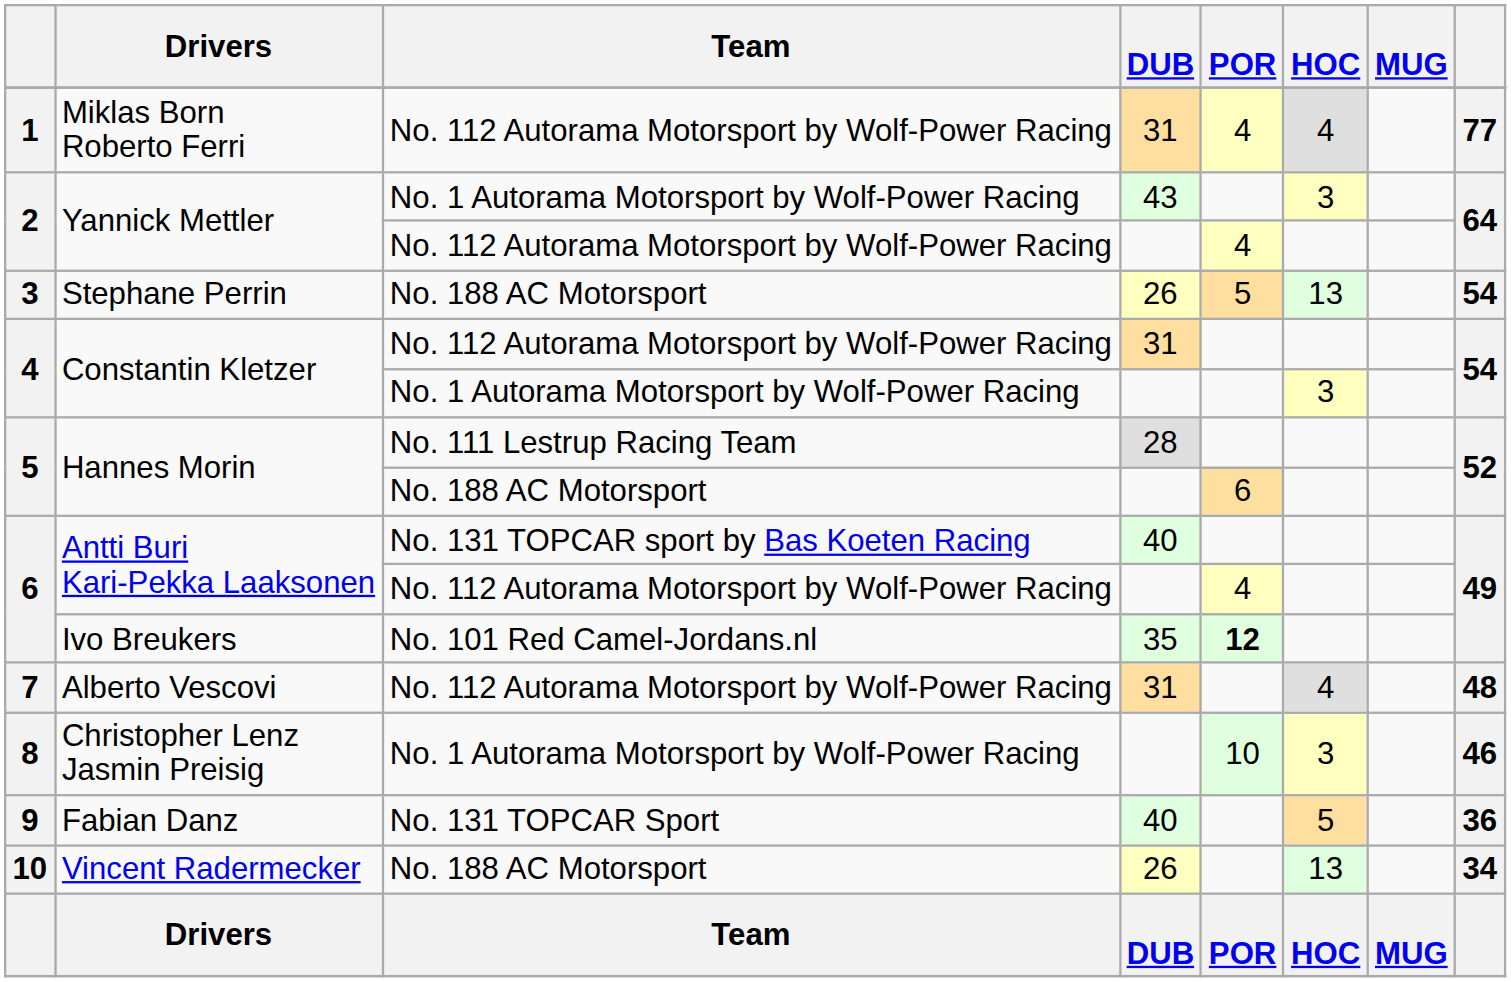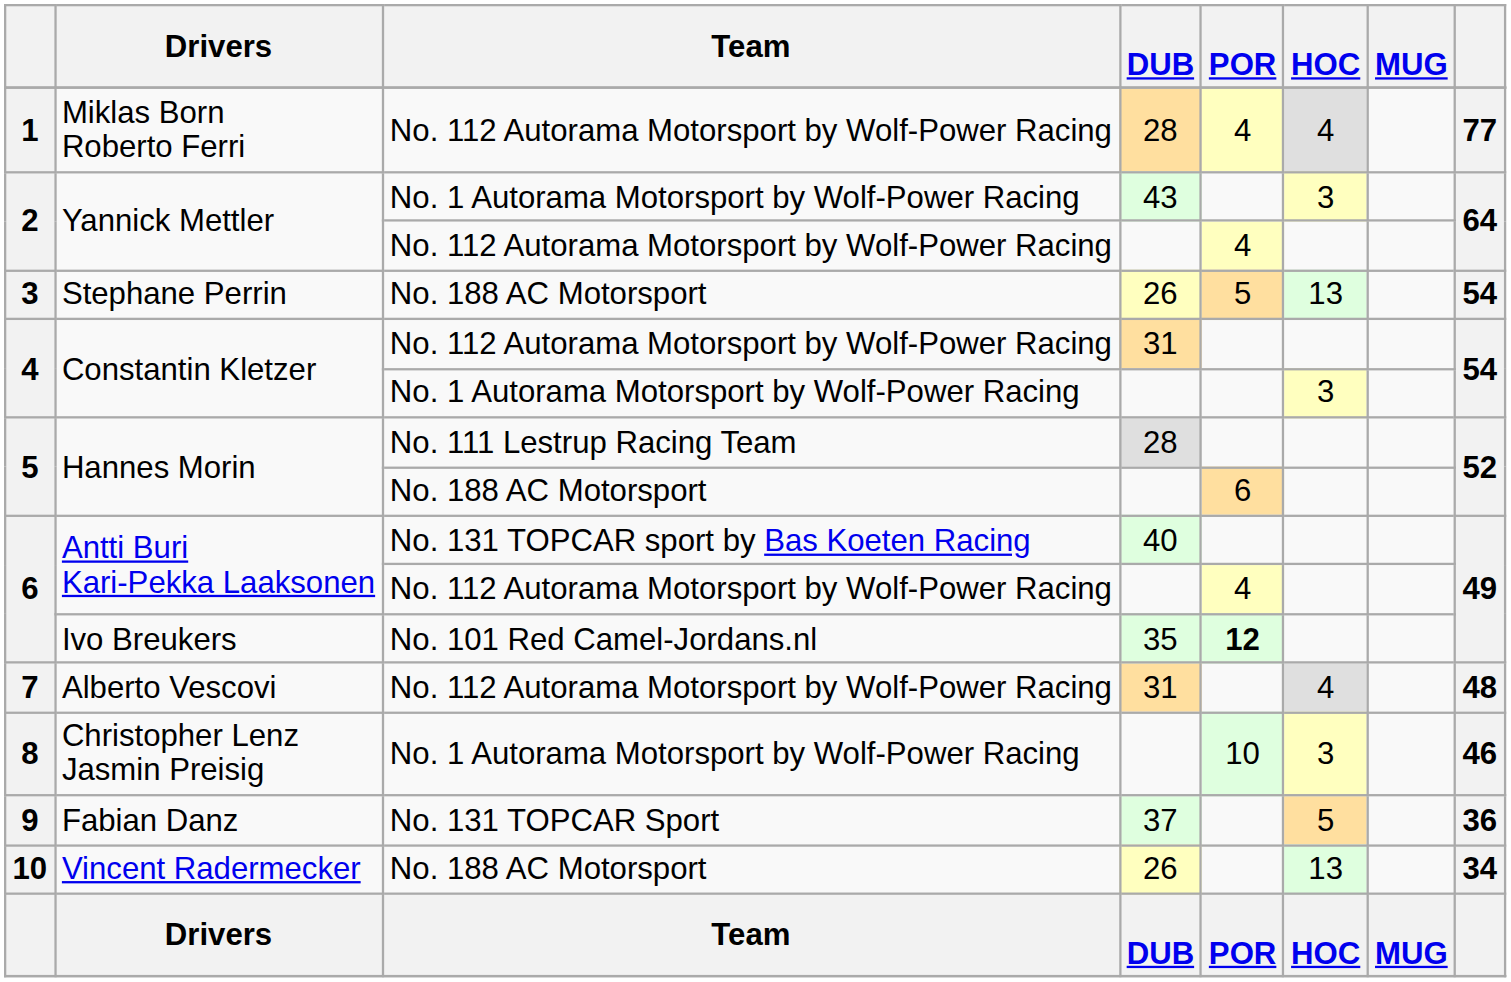Miklas Born Roberto Ferri | DUB: 31 -> 28
Fabian Danz | DUB: 40 -> 37
